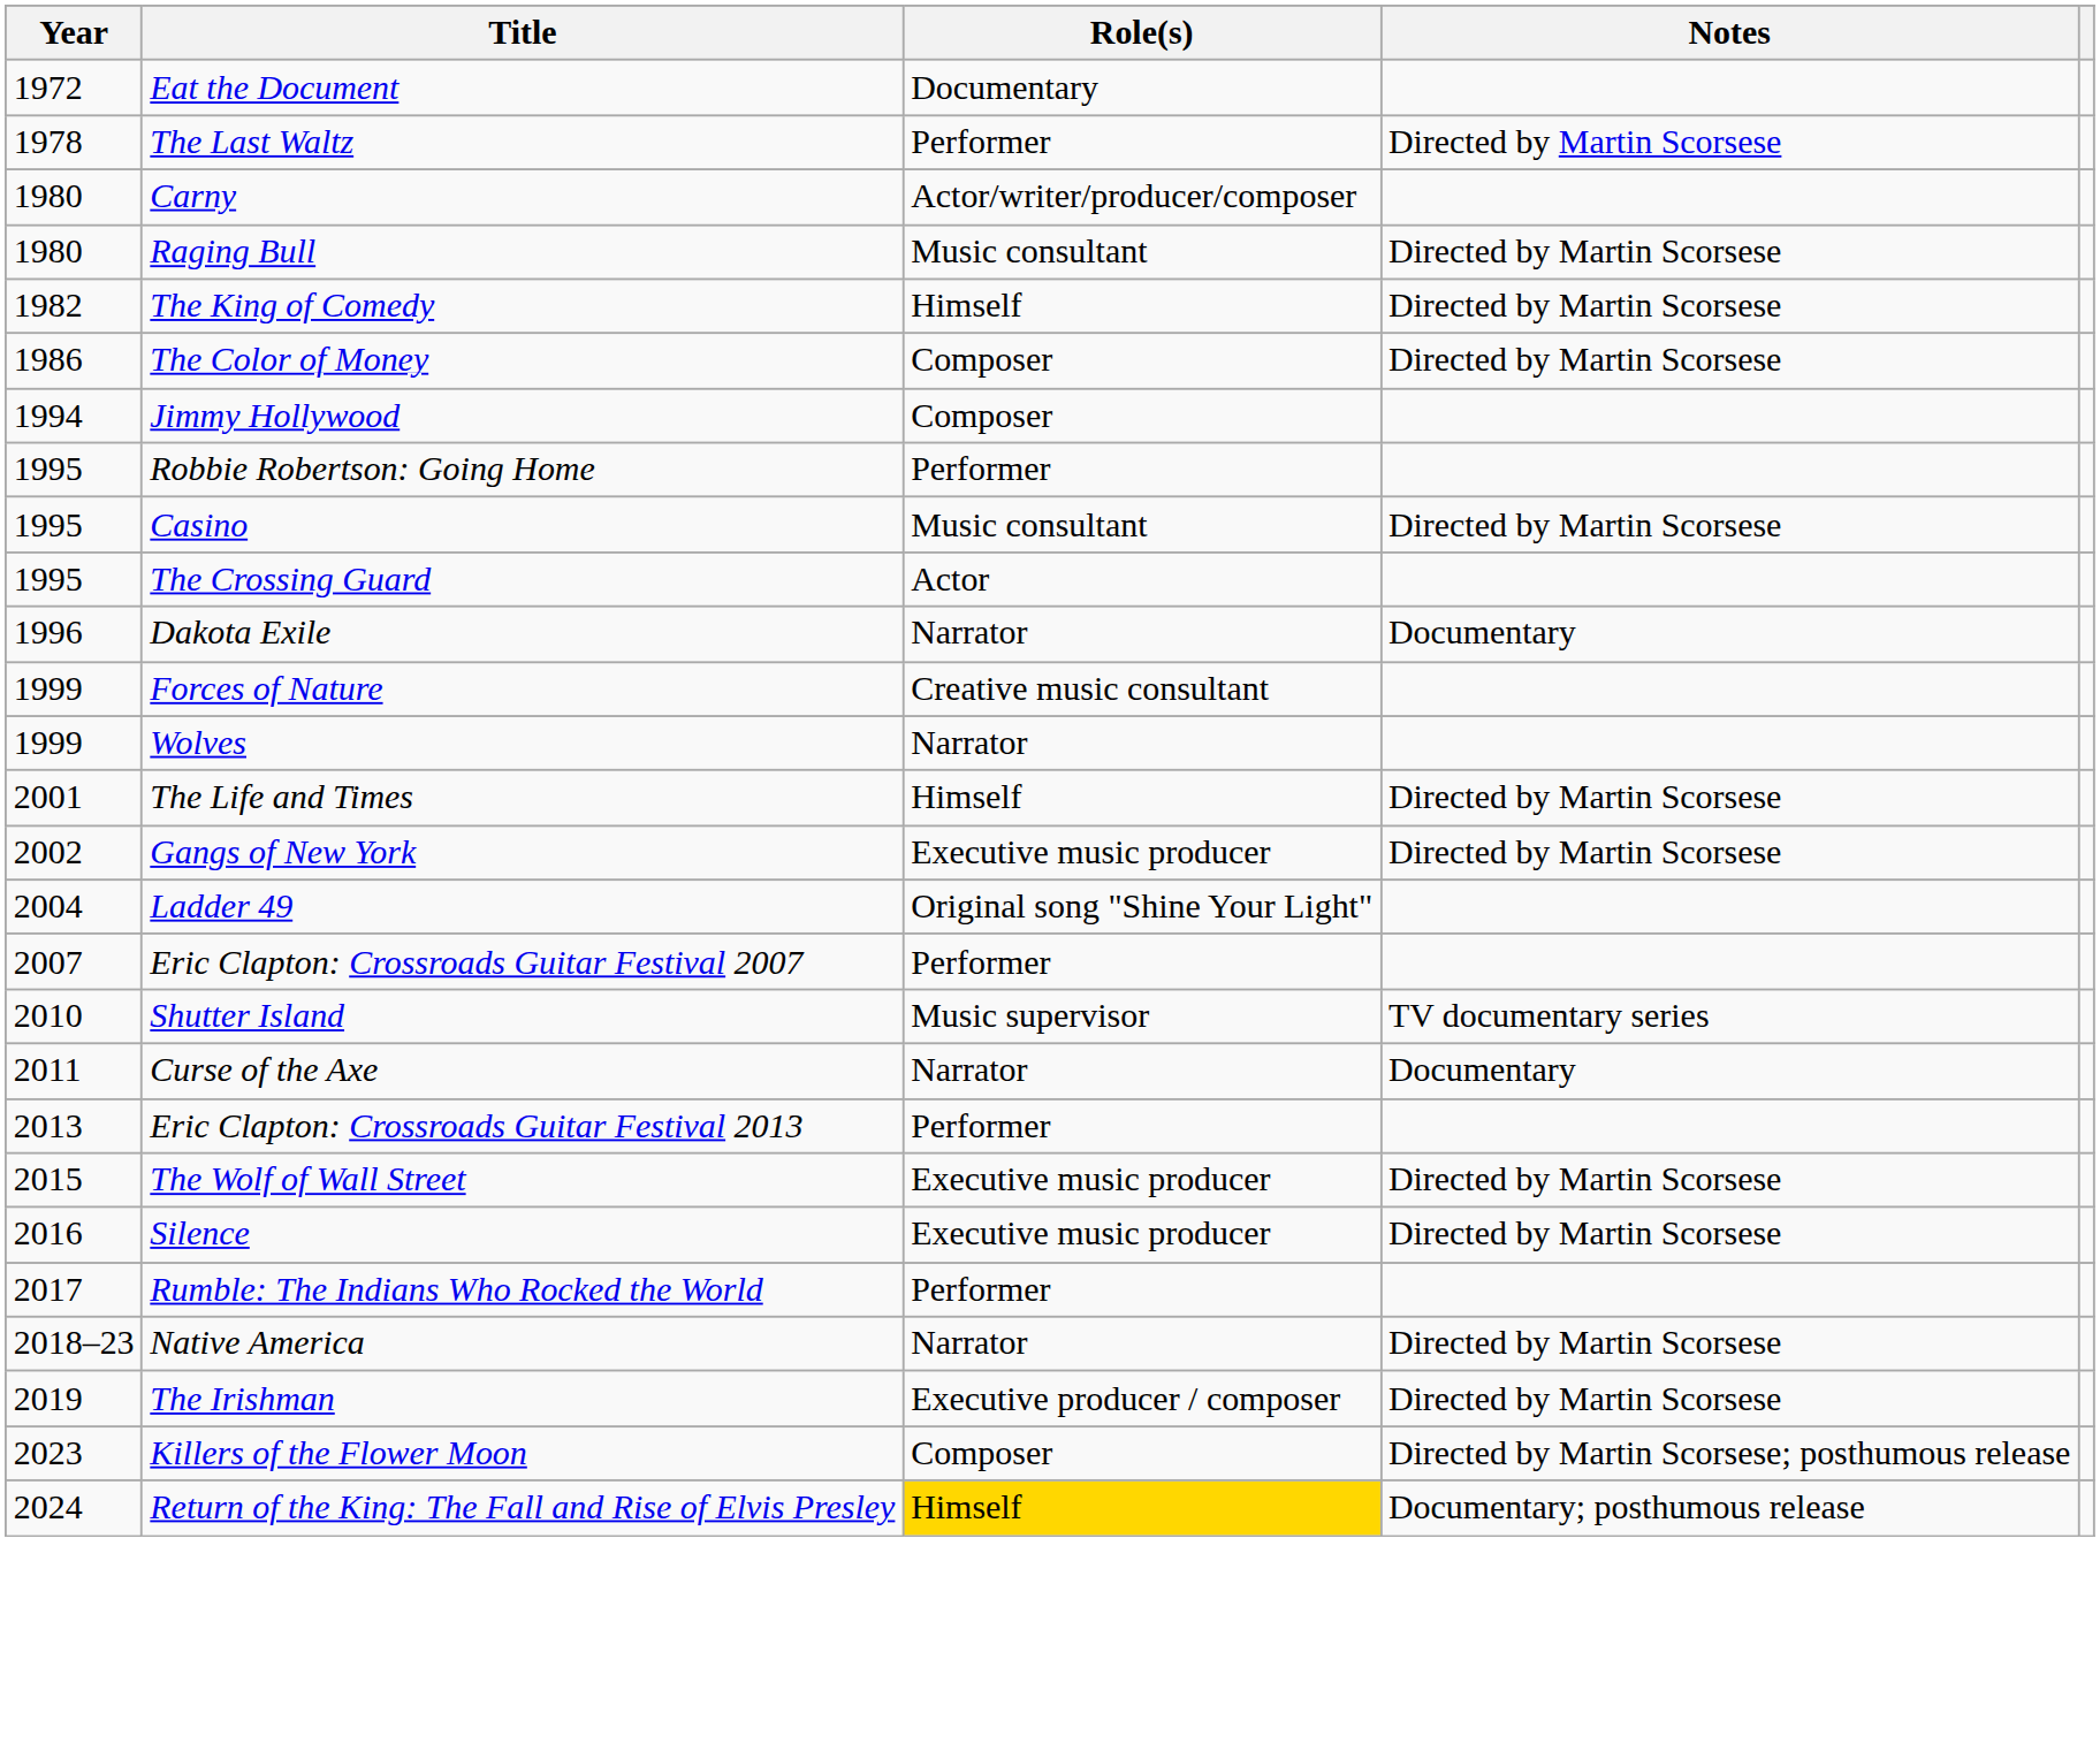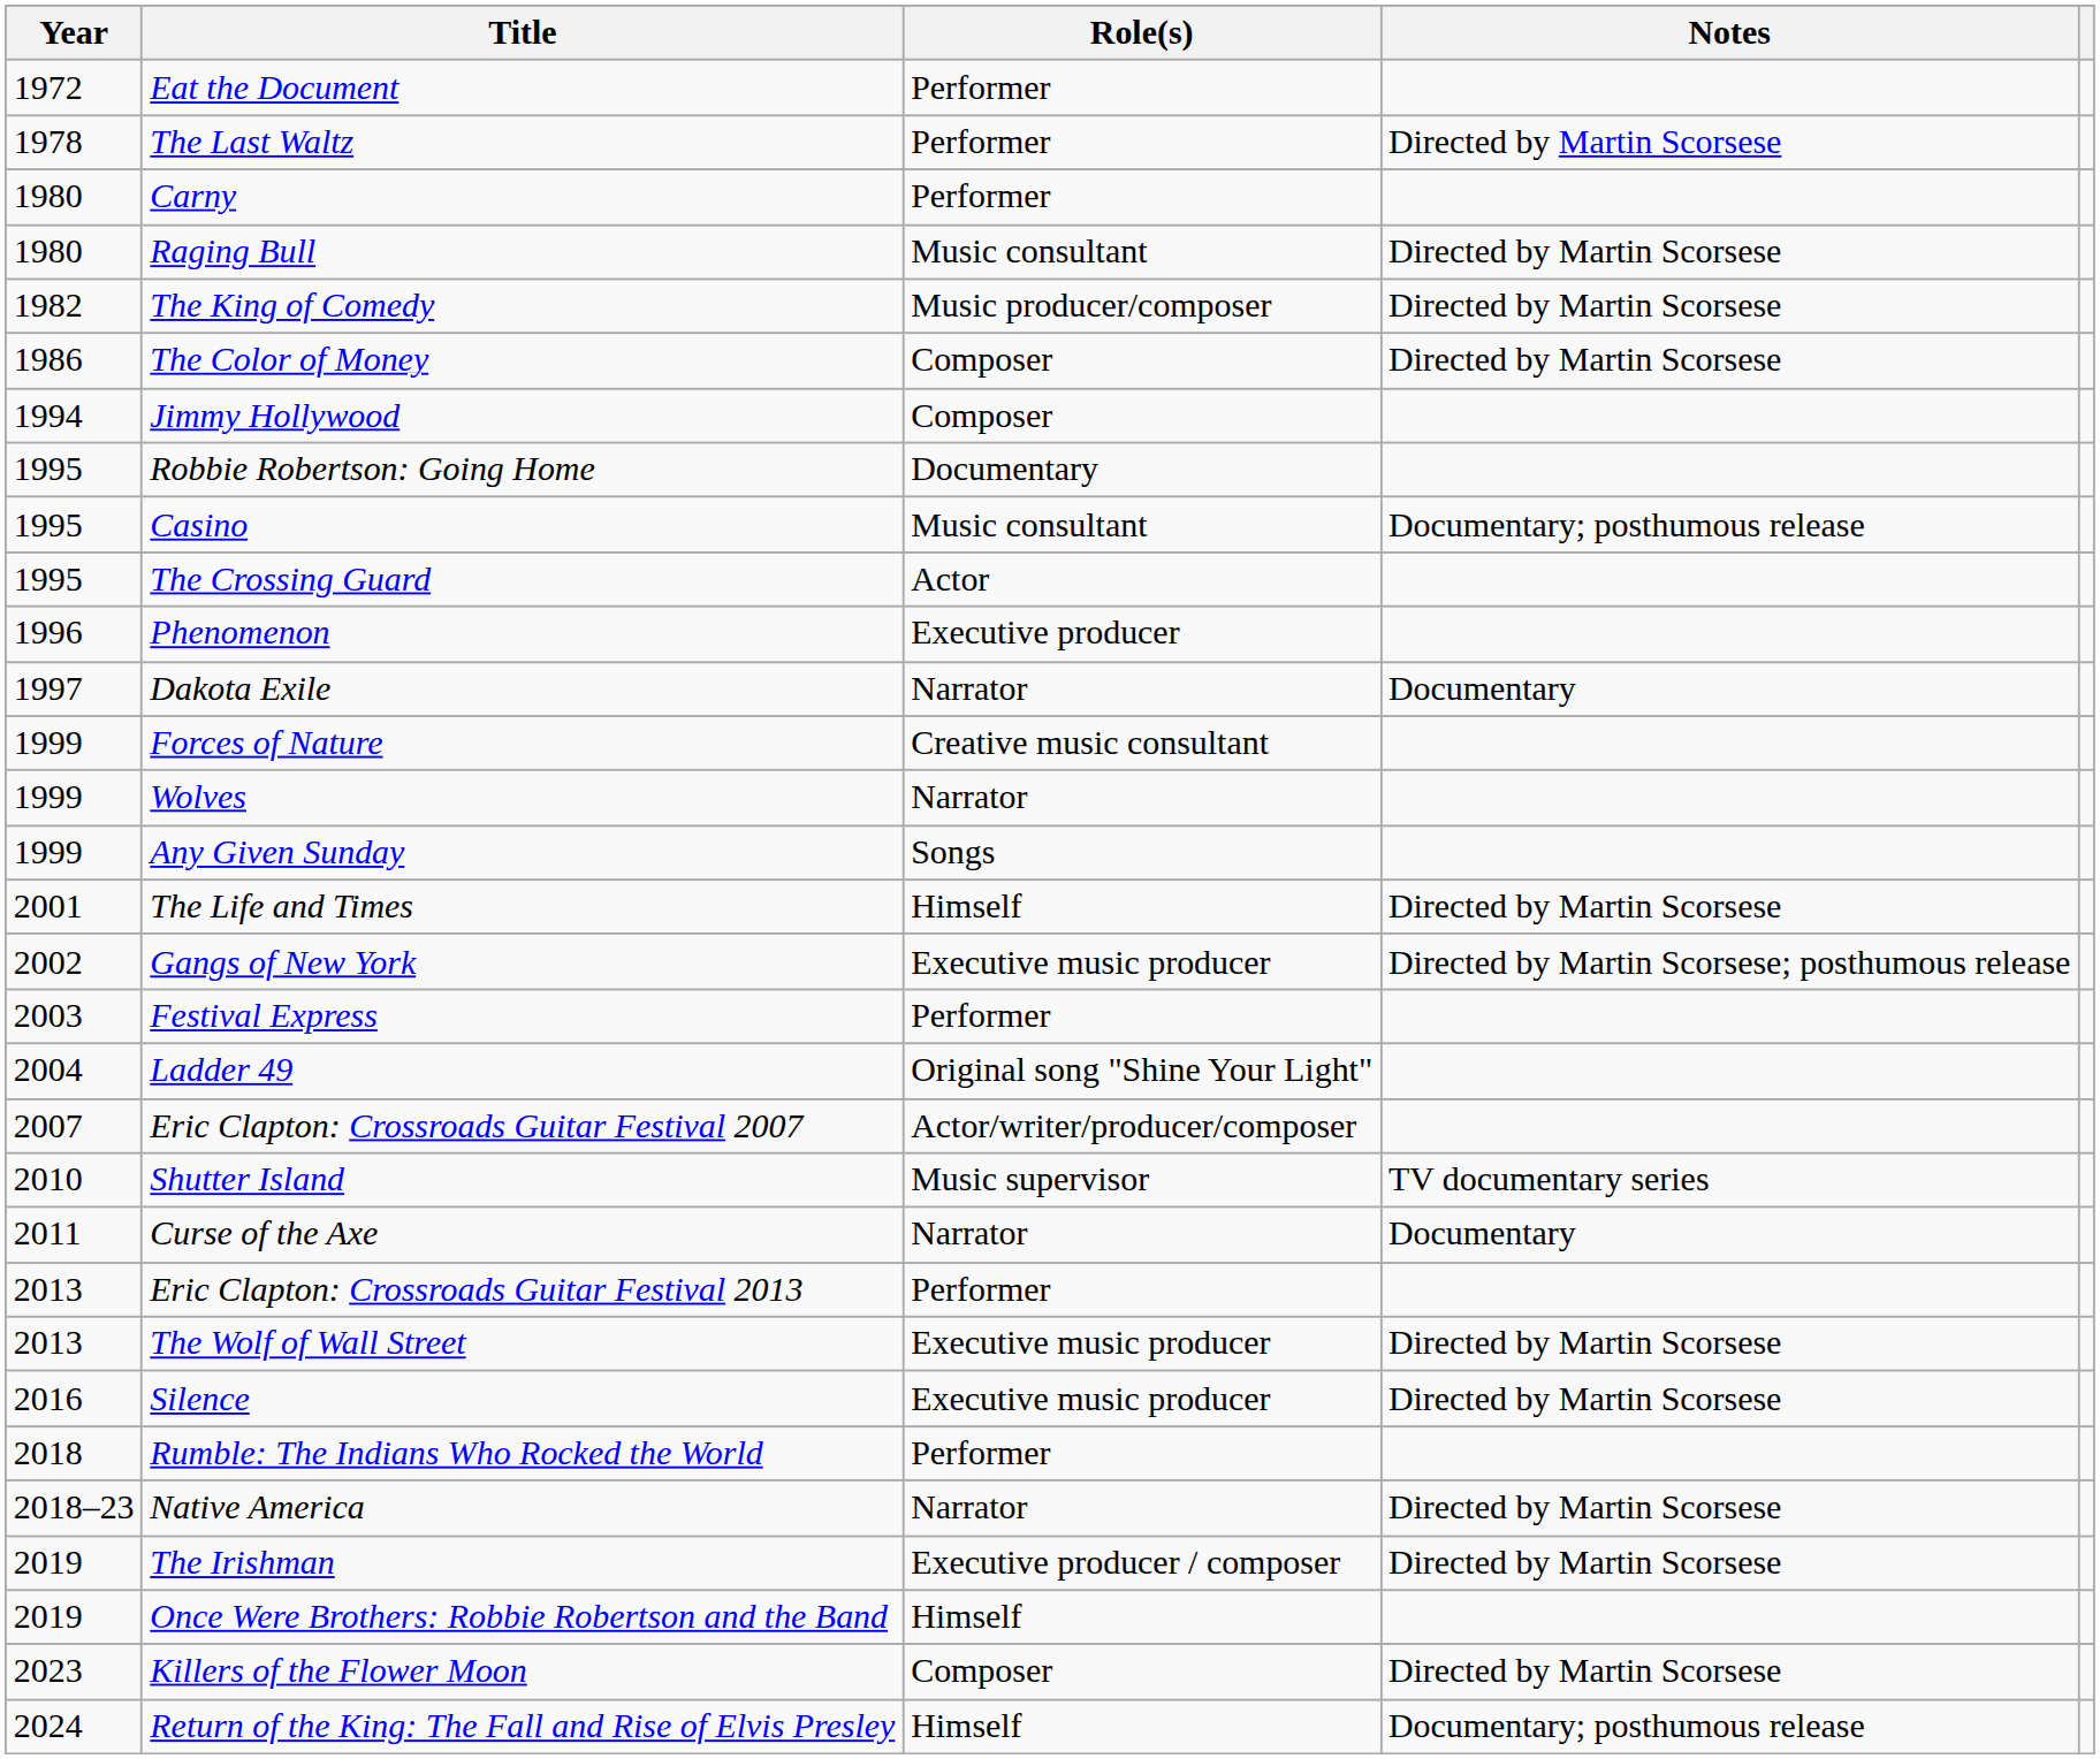Eat the Document | Role(s): Documentary -> Performer
Carny | Role(s): Actor/writer/producer/composer -> Performer
The King of Comedy | Role(s): Himself -> Music producer/composer
Robbie Robertson: Going Home | Role(s): Performer -> Documentary
Casino | Notes: Directed by Martin Scorsese -> Documentary; posthumous release
+ row: 1996 | Phenomenon | Executive producer
Dakota Exile | Year: 1996 -> 1997
+ row: 1999 | Any Given Sunday | Songs
Gangs of New York | Notes: Directed by Martin Scorsese -> Directed by Martin Scorsese; posthumous release
+ row: 2003 | Festival Express | Performer
Eric Clapton: Crossroads Guitar Festival 2007 | Role(s): Performer -> Actor/writer/producer/composer
The Wolf of Wall Street | Year: 2015 -> 2013
Rumble: The Indians Who Rocked the World | Year: 2017 -> 2018
+ row: 2019 | Once Were Brothers: Robbie Robertson and the Band | Himself
Killers of the Flower Moon | Notes: Directed by Martin Scorsese; posthumous release -> Directed by Martin Scorsese
Return of the King: The Fall and Rise of Elvis Presley | Role(s): gold background -> no background
